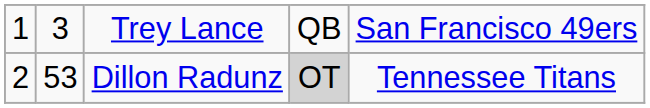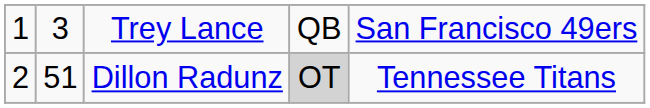Dillon Radunz | column 2: 53 -> 51
